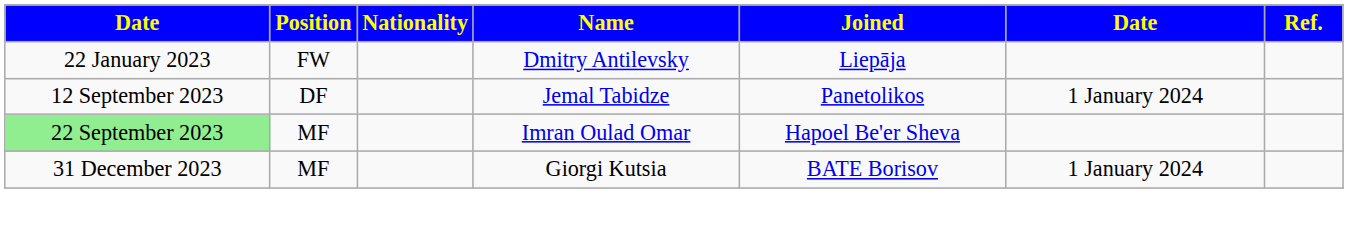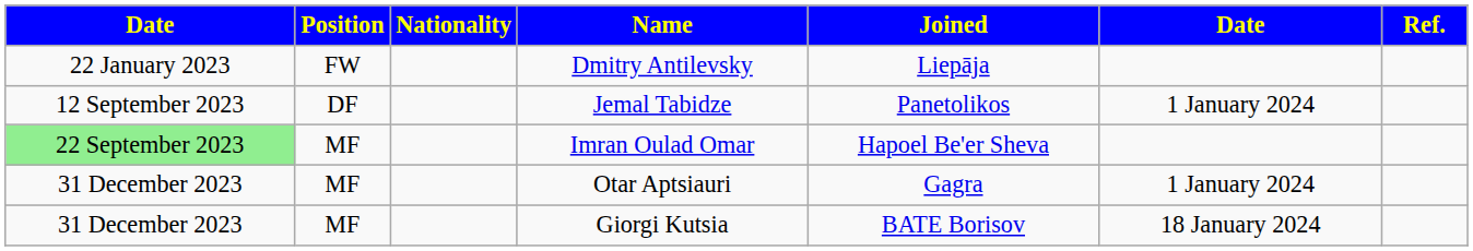+ row: 31 December 2023 | MF | Otar Aptsiauri | Gagra | 1 January 2024
Giorgi Kutsia | column 6: 1 January 2024 -> 18 January 2024
